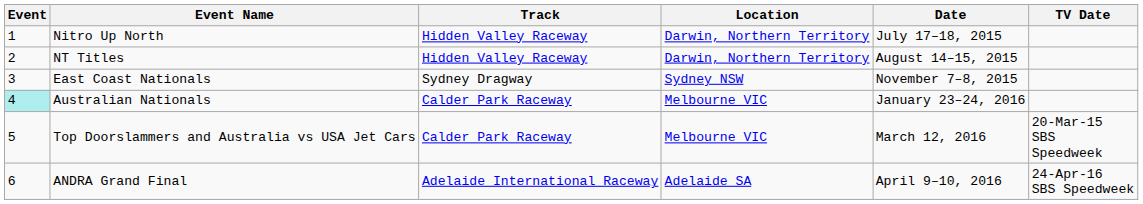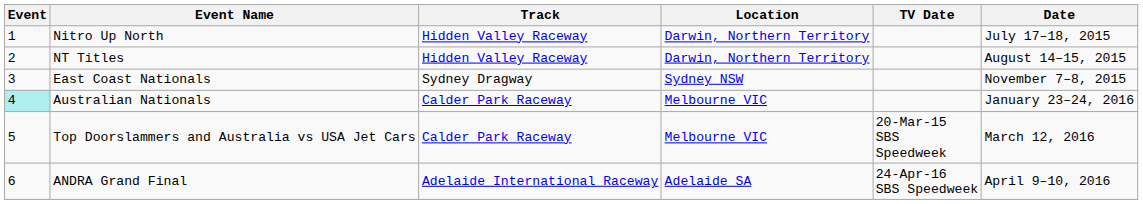columns swapped: Date <-> TV Date
